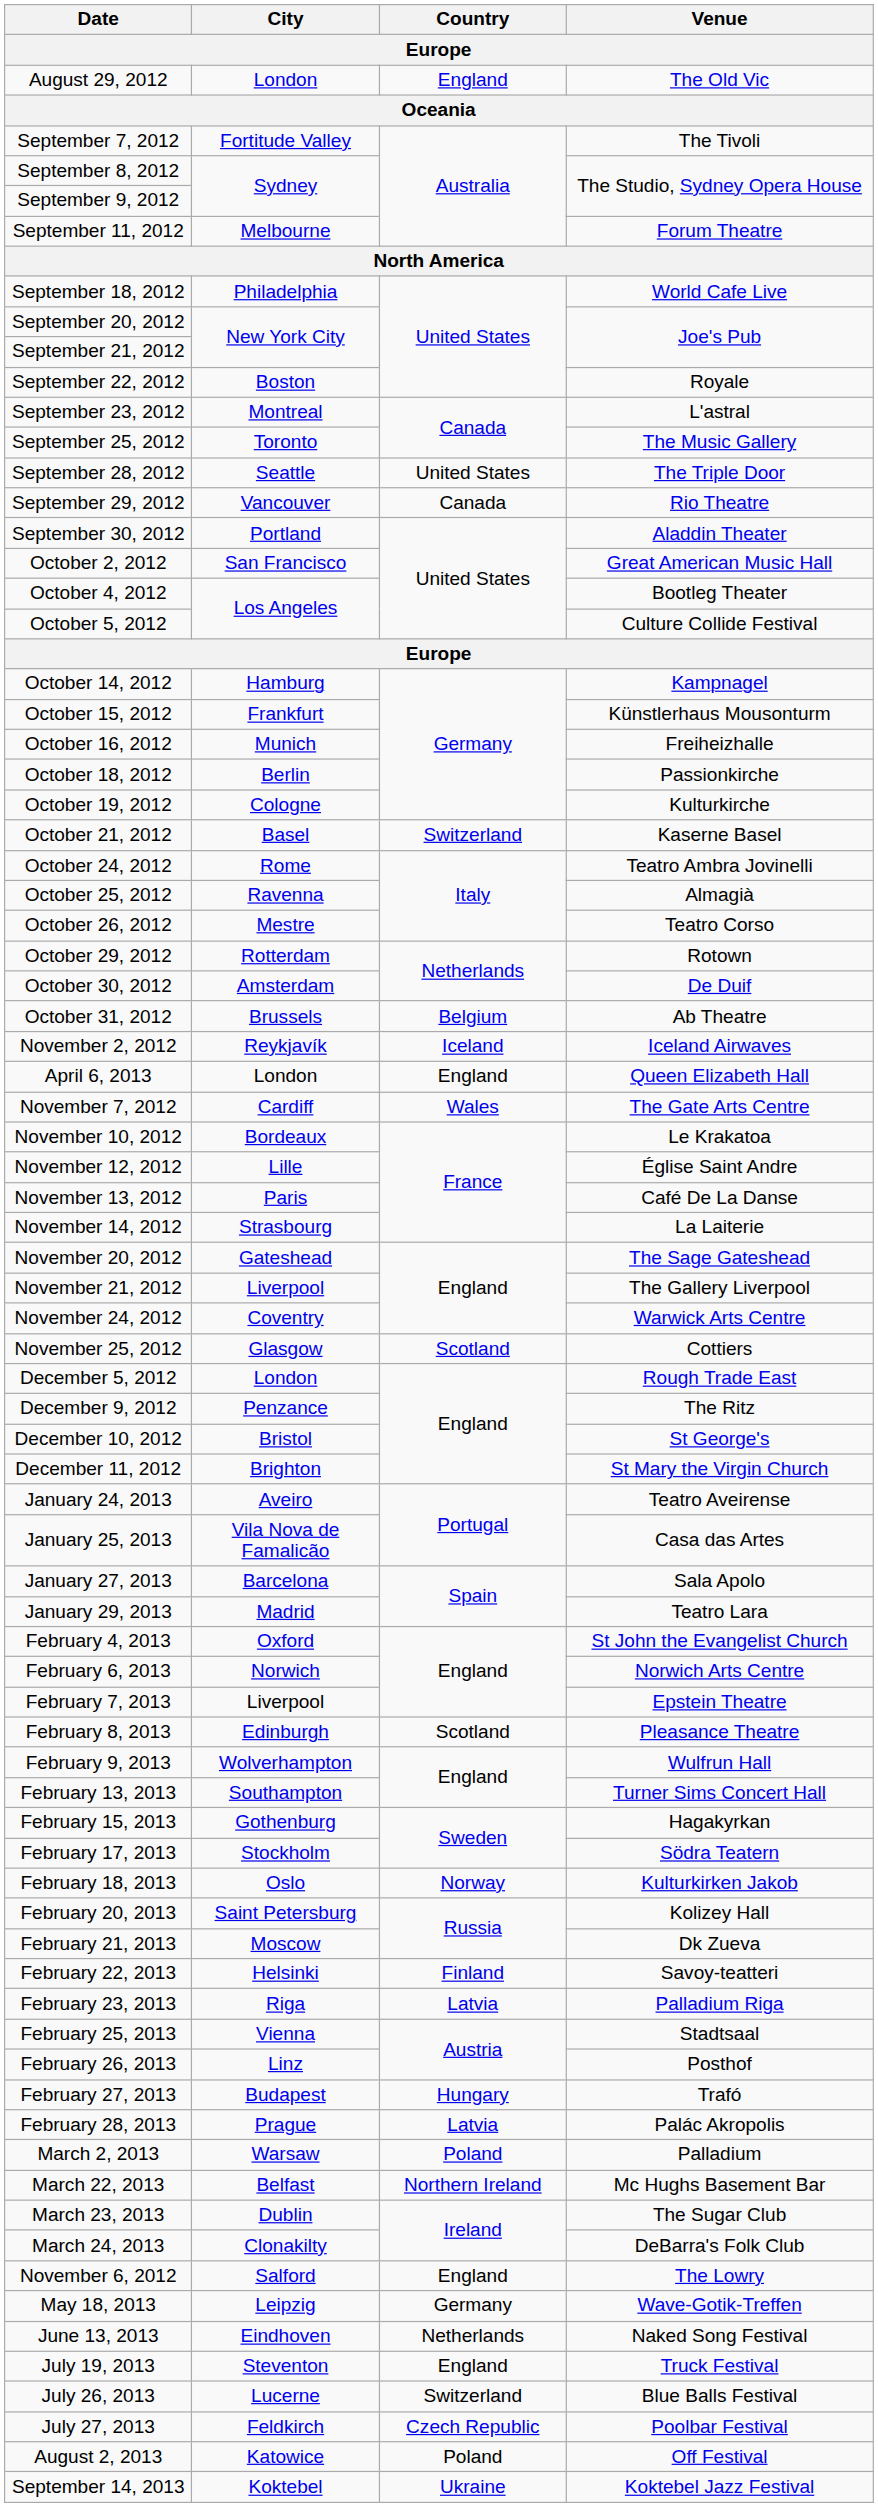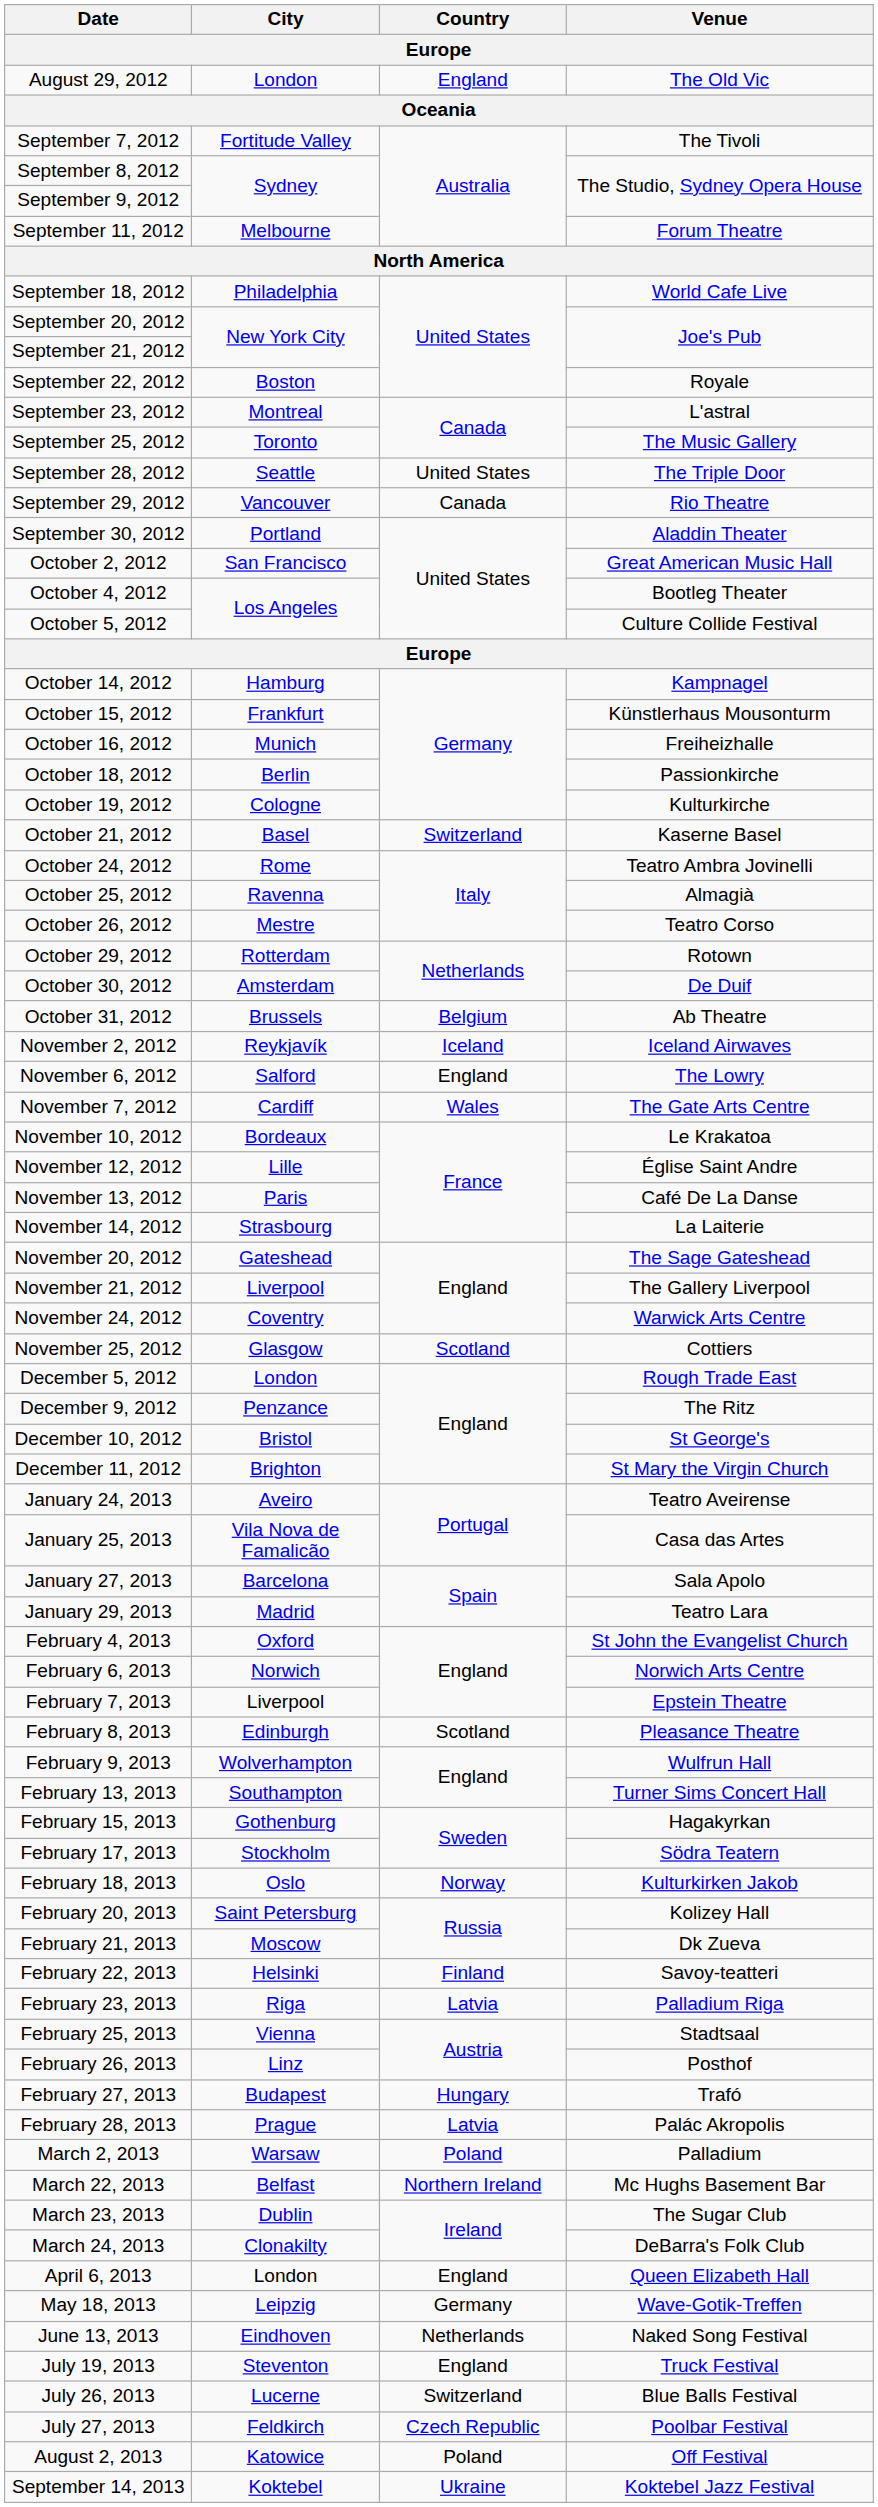rows swapped: November 6, 2012 <-> April 6, 2013
